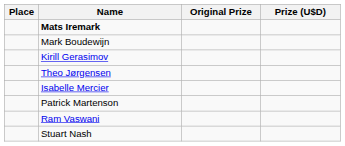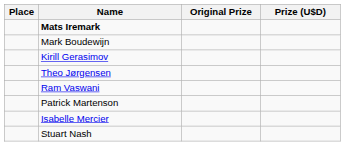rows swapped: Ram Vaswani <-> Isabelle Mercier
